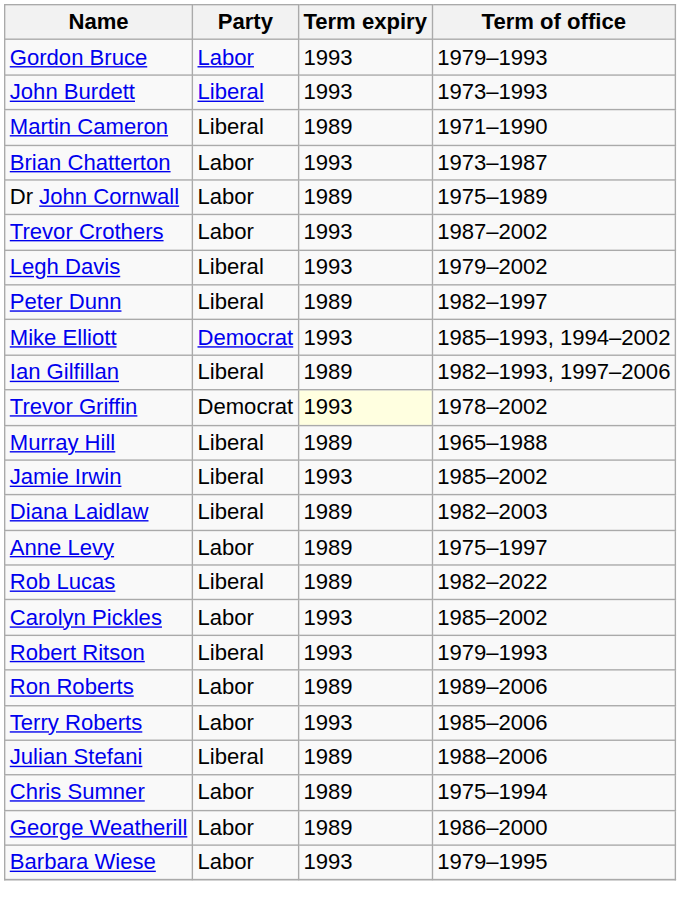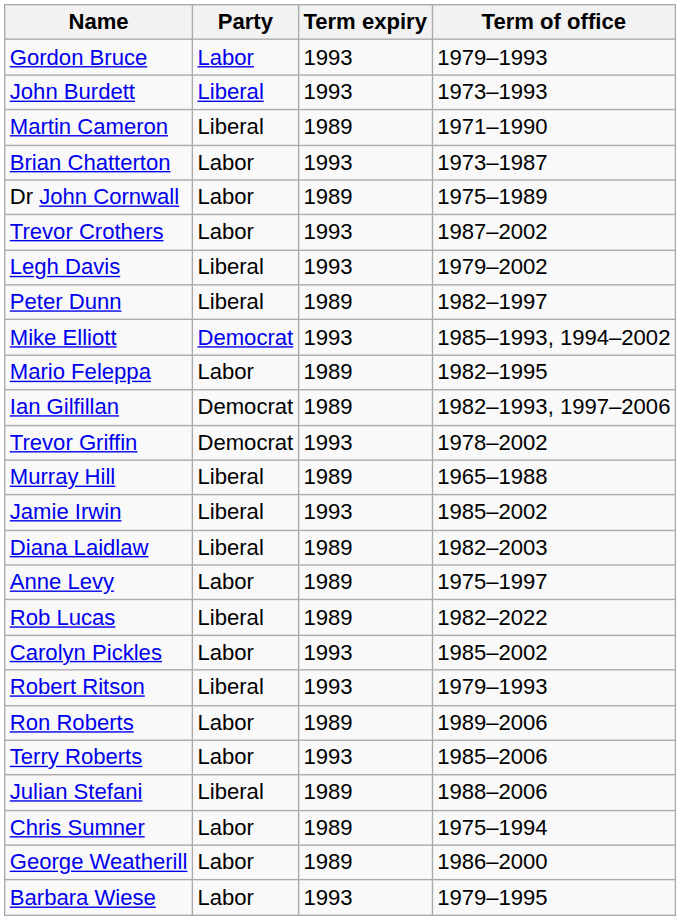+ row: Mario Feleppa | Labor | 1989 | 1982–1995
Ian Gilfillan | Party: Liberal -> Democrat
Trevor Griffin | Term expiry: lightyellow background -> no background
